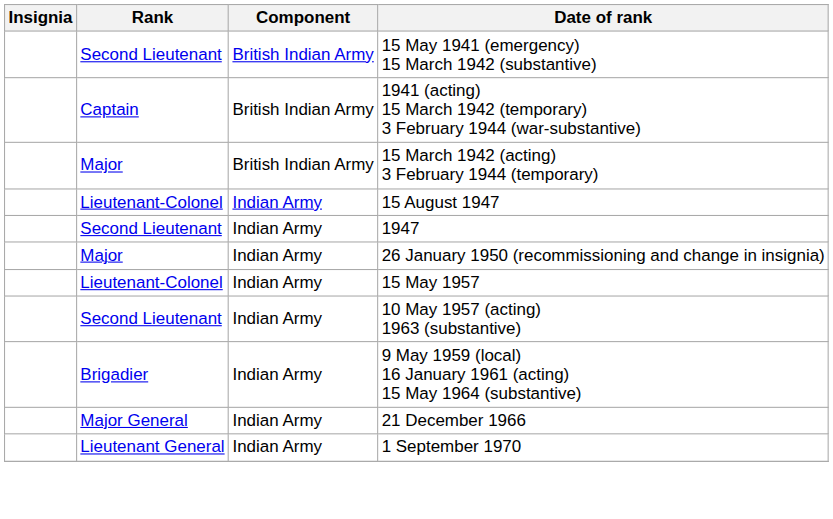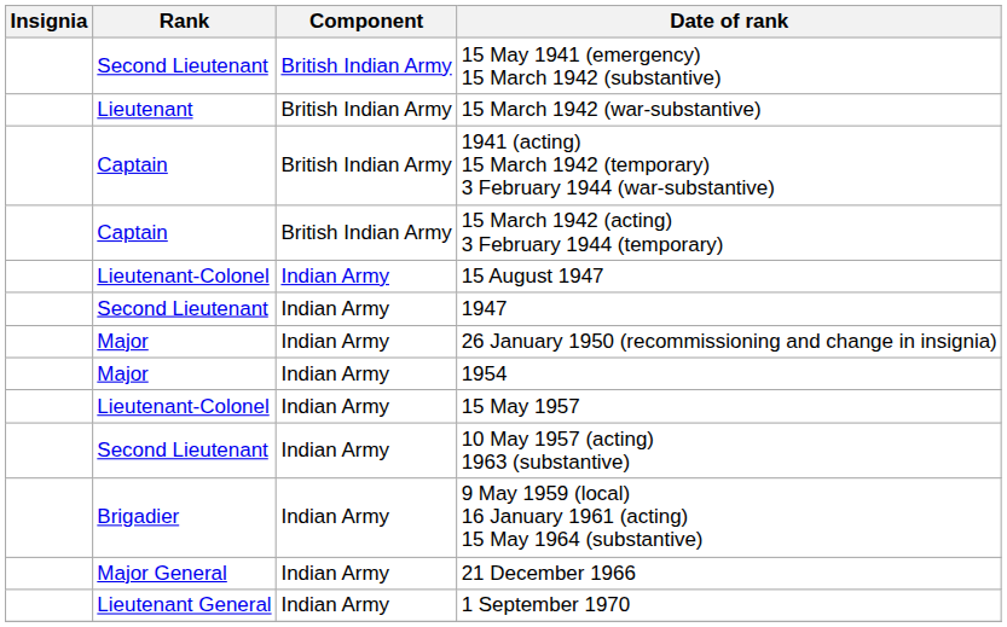+ row: Lieutenant | British Indian Army | 15 March 1942 (war-substantive)
15 March 1942 (acting) 3 February 1944 (temporary) | Rank: Major -> Captain
+ row: Major | Indian Army | 1954
